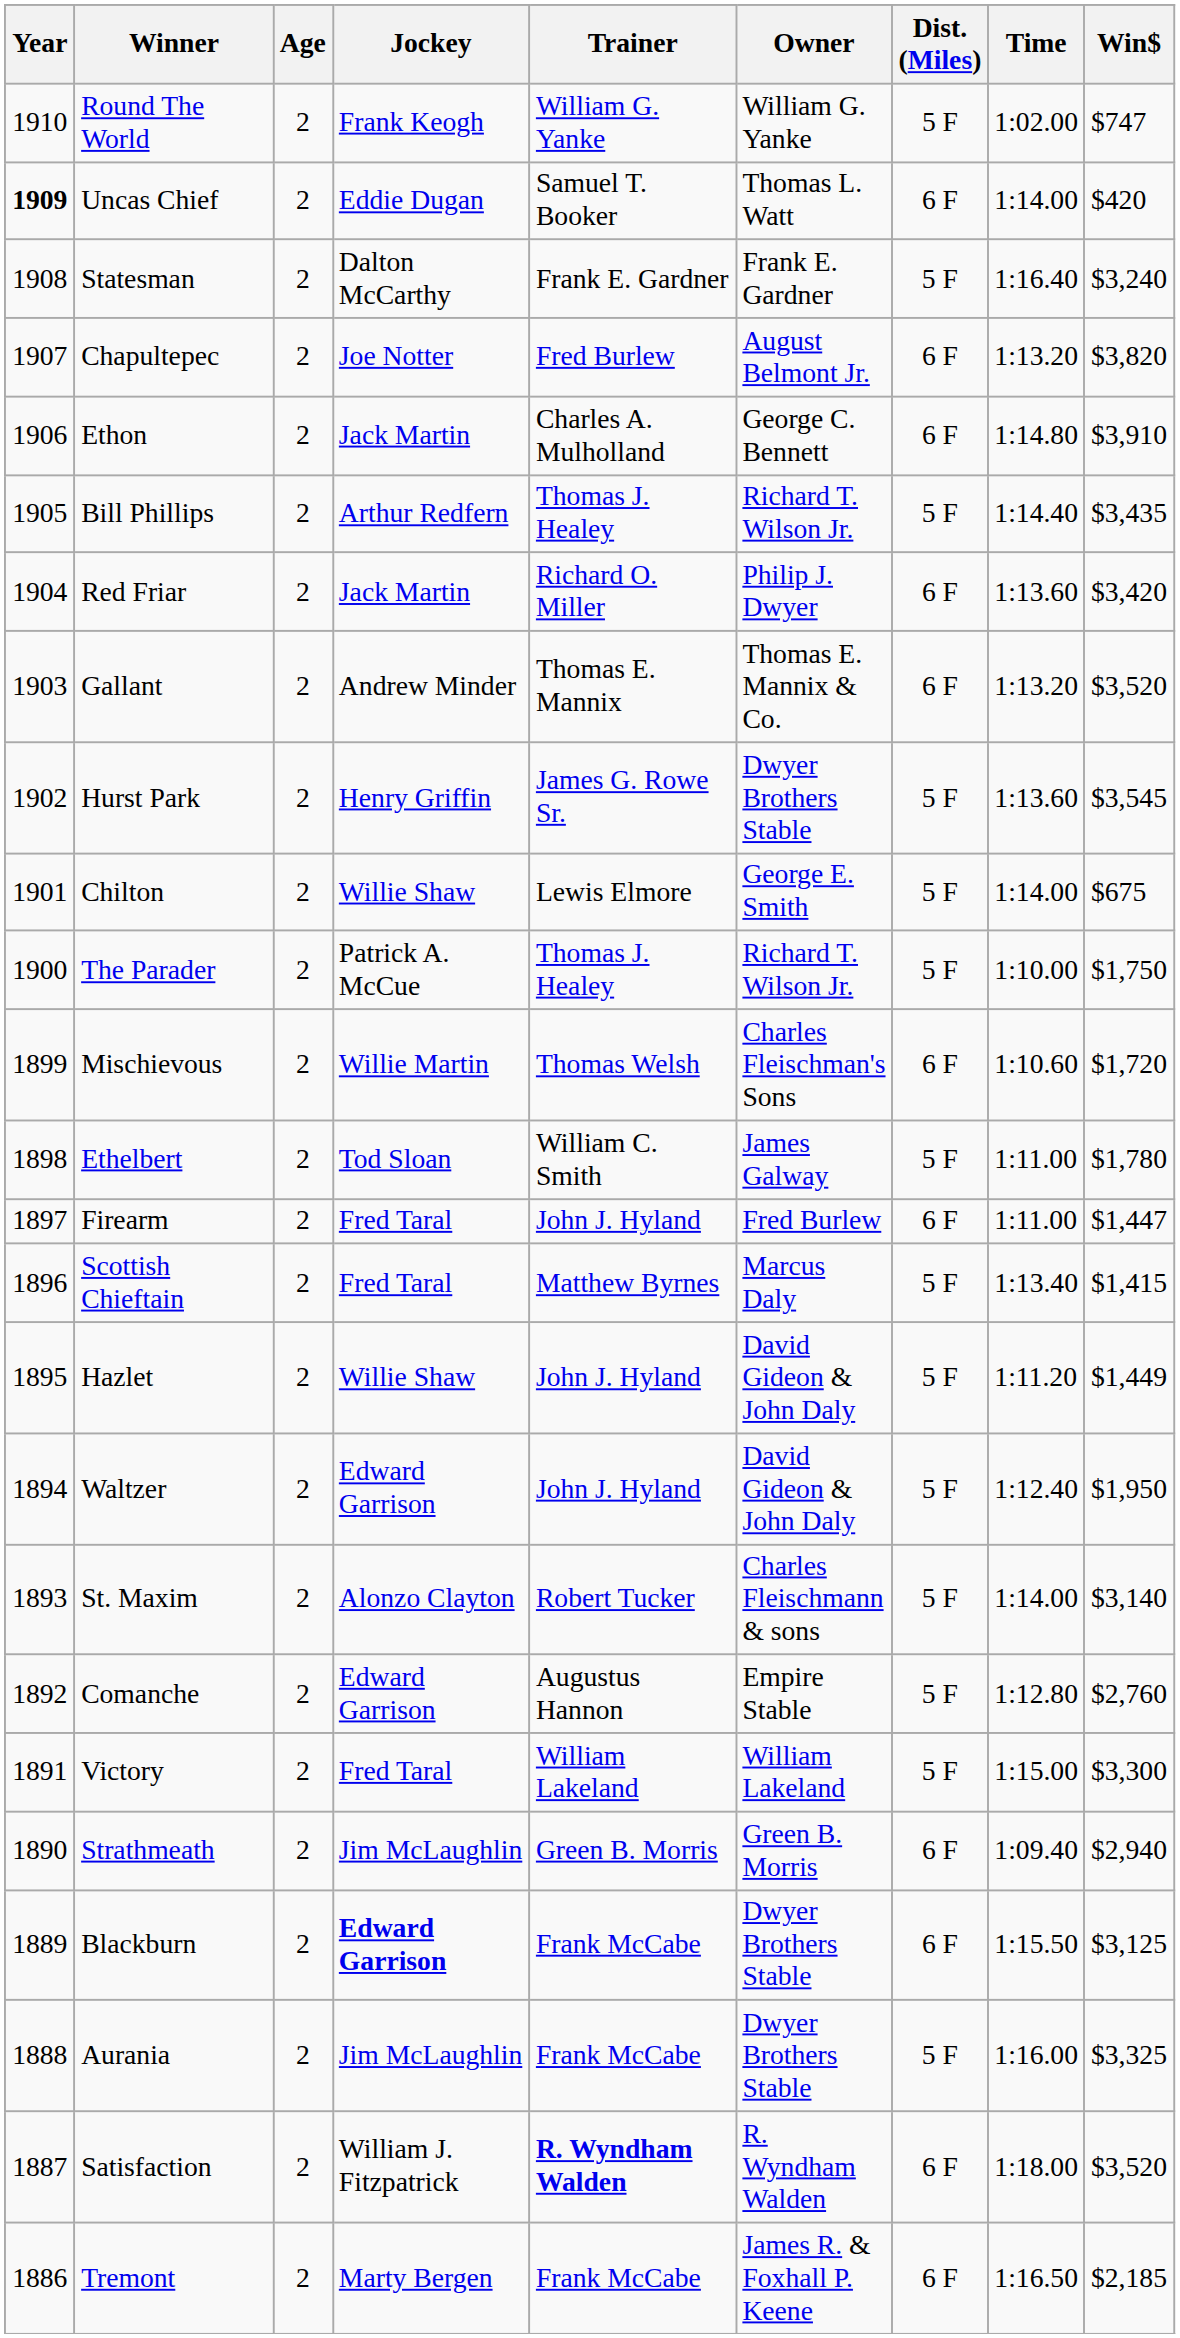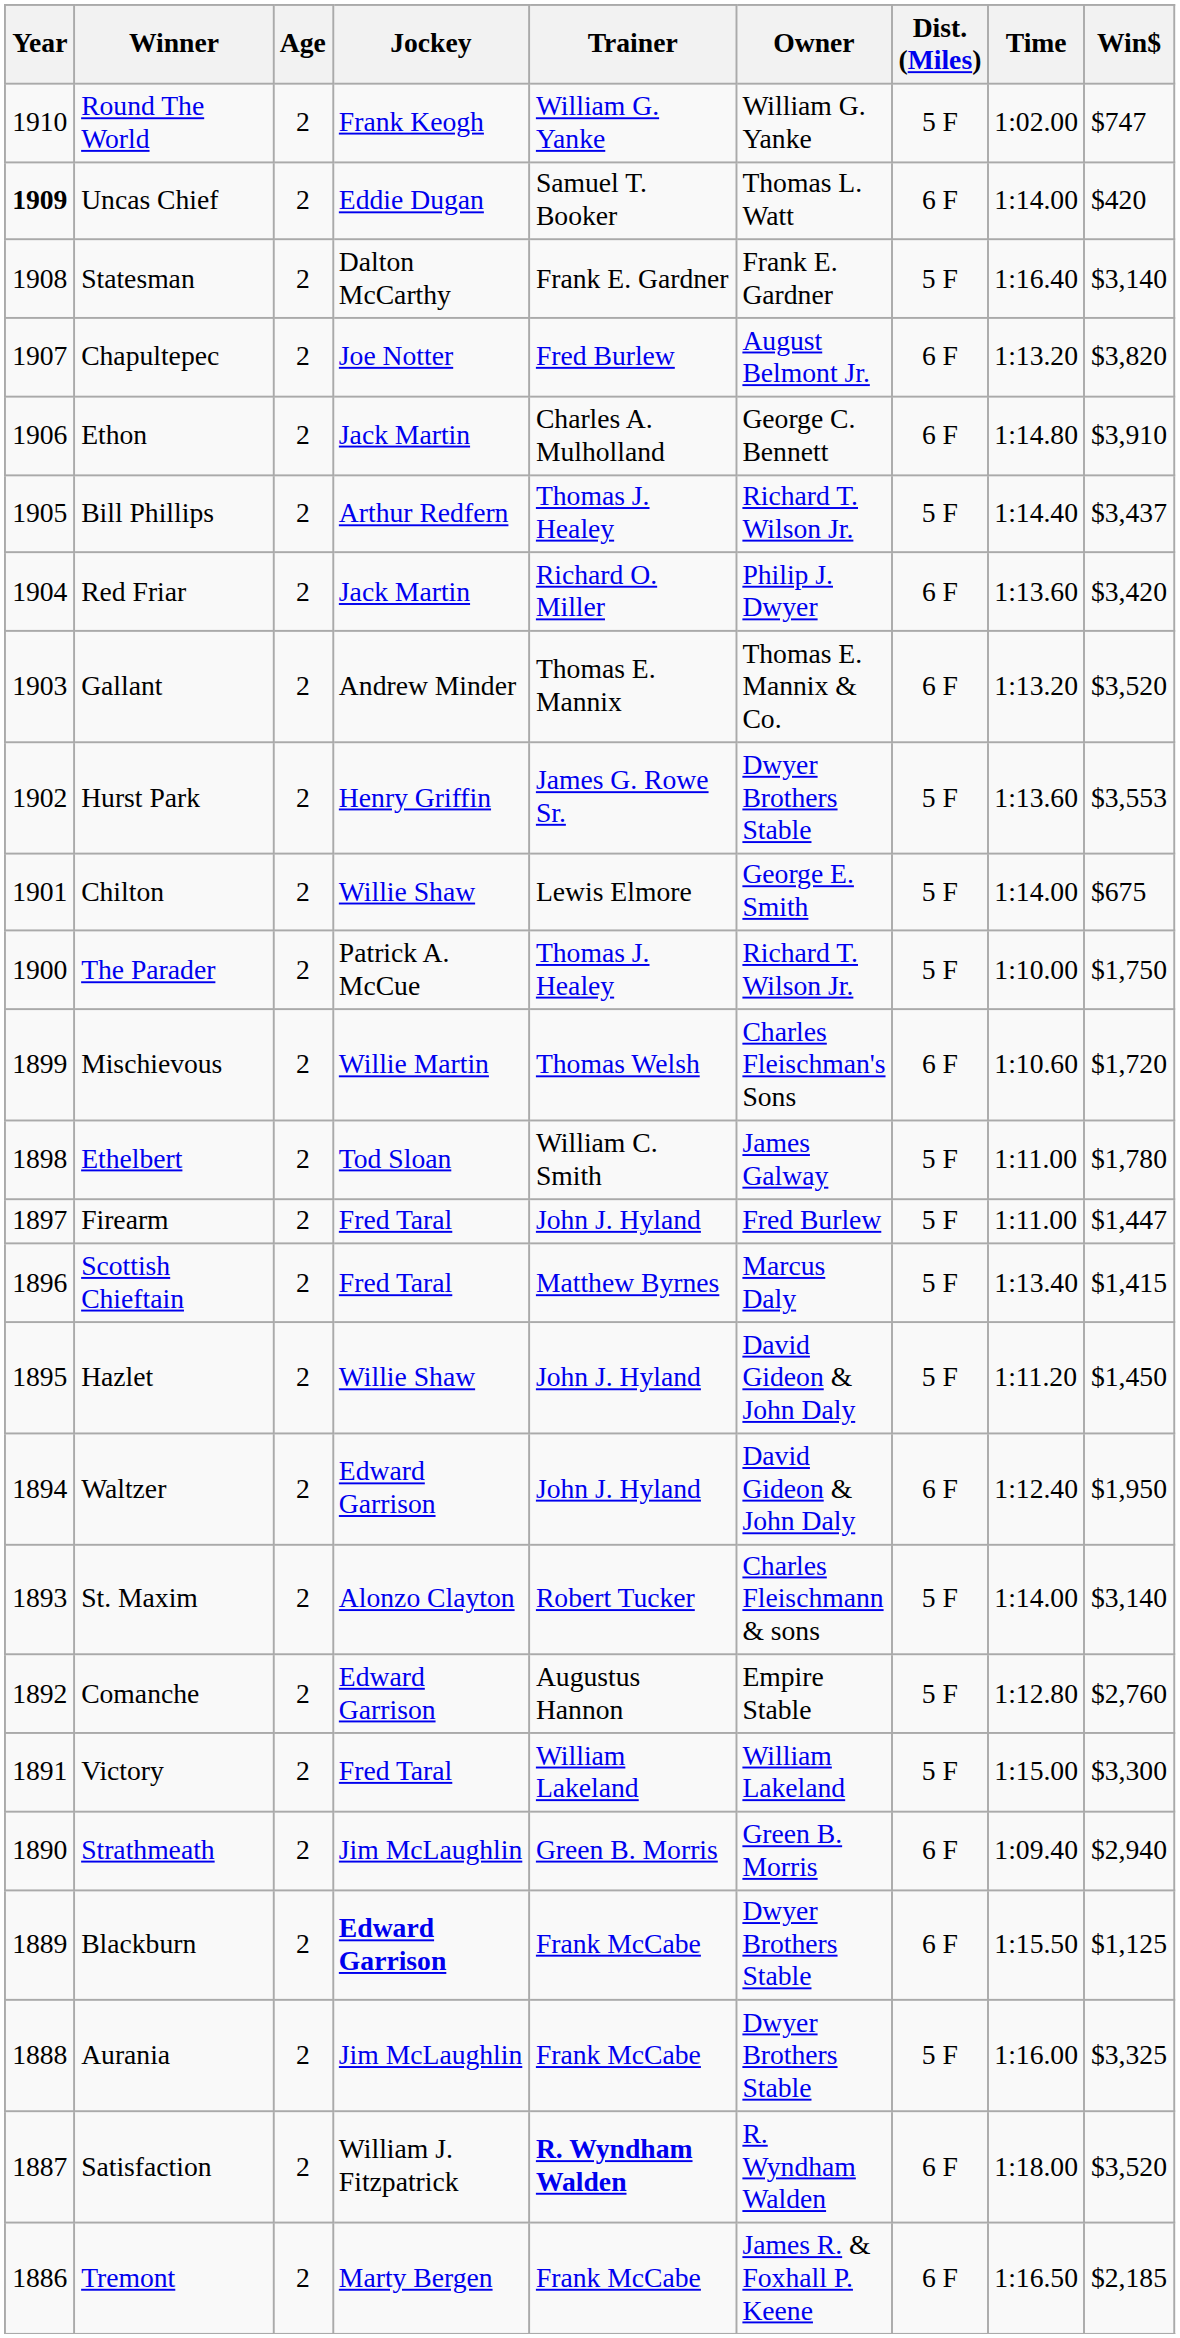Statesman | Win$: $3,240 -> $3,140
Bill Phillips | Win$: $3,435 -> $3,437
Hurst Park | Win$: $3,545 -> $3,553
Firearm | Dist. (Miles): 6 F -> 5 F
Hazlet | Win$: $1,449 -> $1,450
Waltzer | Dist. (Miles): 5 F -> 6 F
Blackburn | Win$: $3,125 -> $1,125
